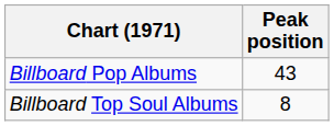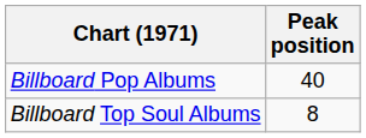Billboard Pop Albums | Peak position: 43 -> 40
